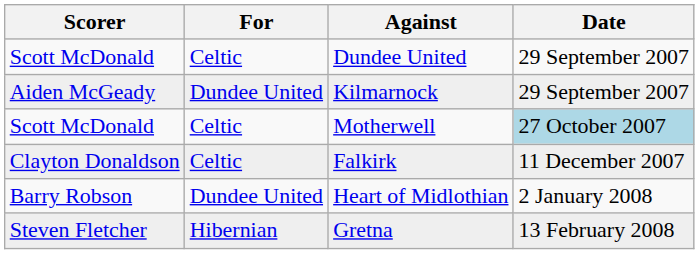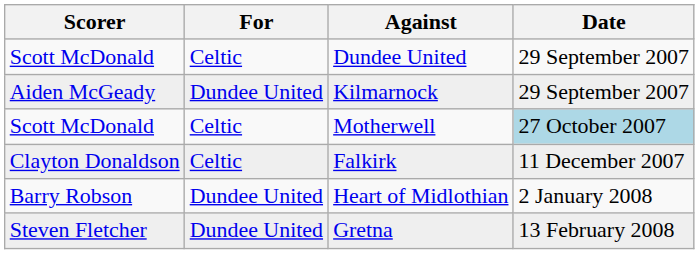Gretna | For: Hibernian -> Dundee United
